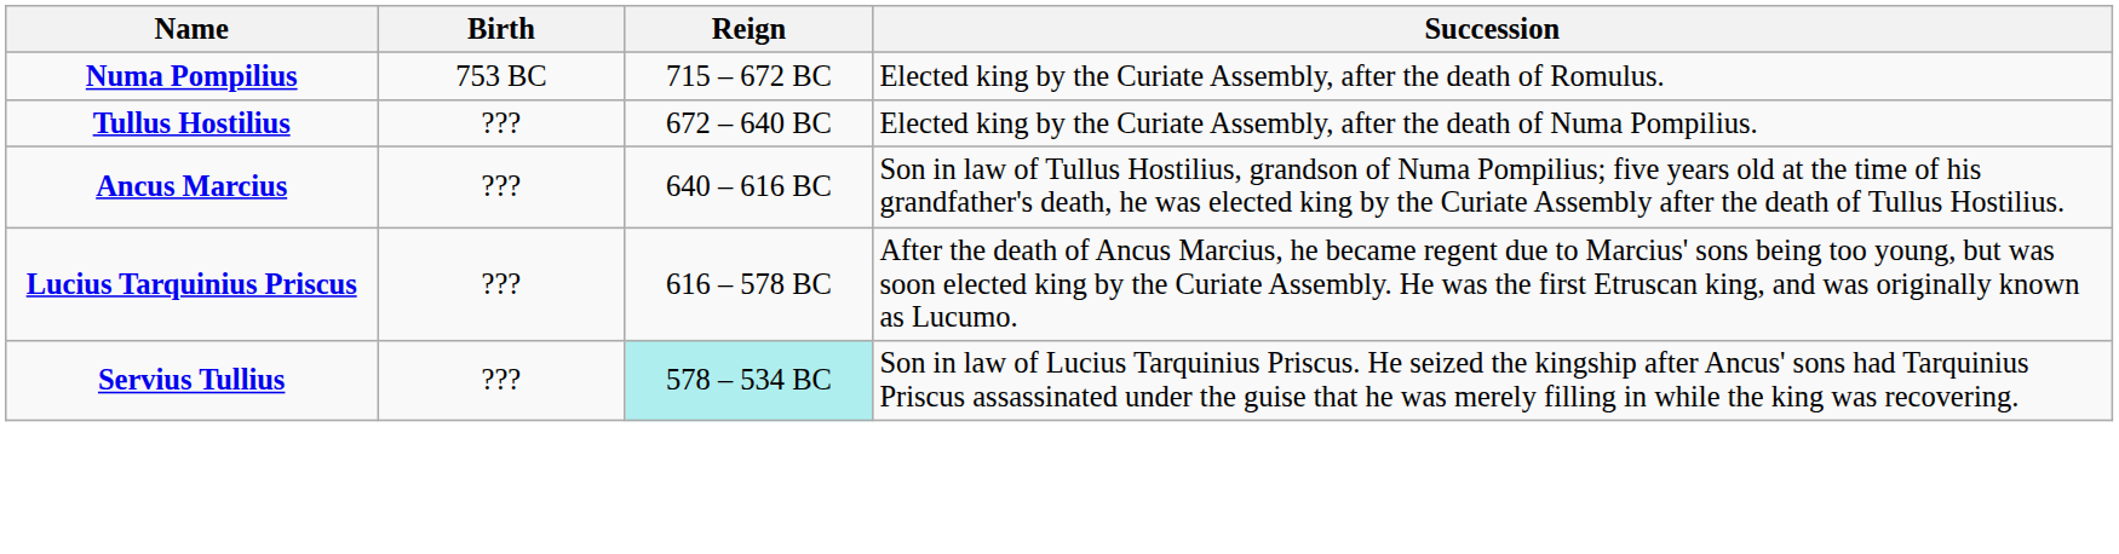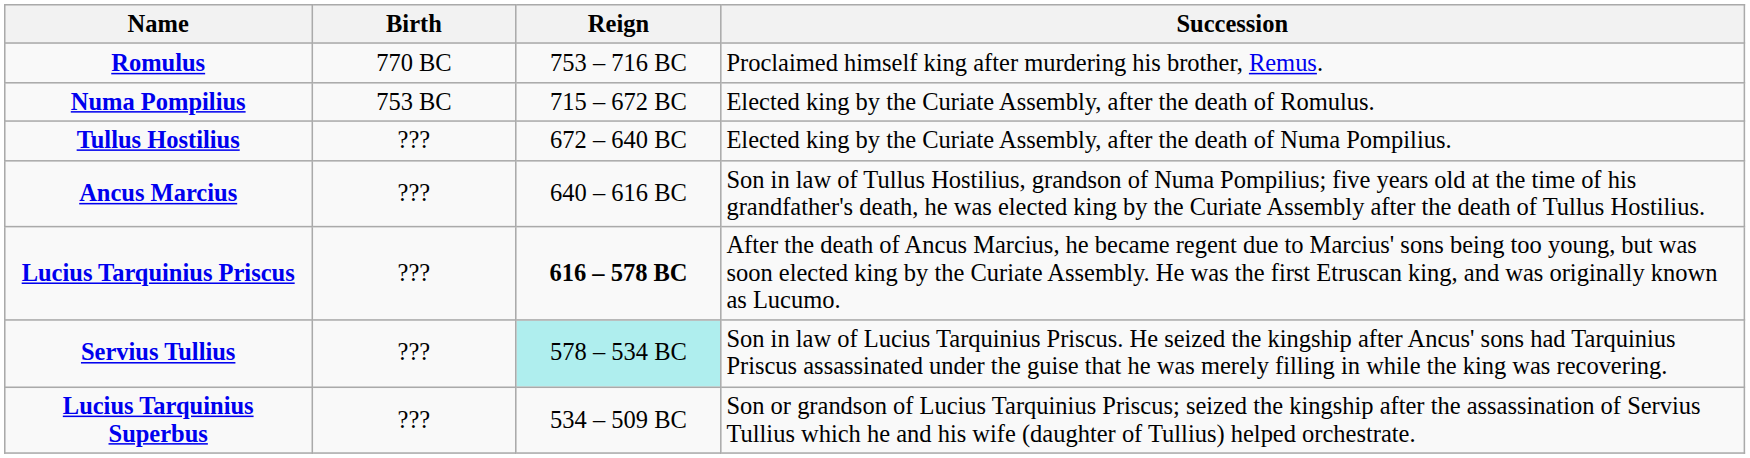+ row: Romulus | 770 BC | 753 – 716 BC | Proclaimed himself king after murdering his brother, Remus.
Lucius Tarquinius Priscus | Reign: normal -> bold
+ row: Lucius Tarquinius Superbus | ??? | 534 – 509 BC | Son or grandson of Lucius Tarquinius Priscus; seized the kingship after the assassination of Servius Tullius which he and his wife (daughter of Tullius) helped orchestrate.
